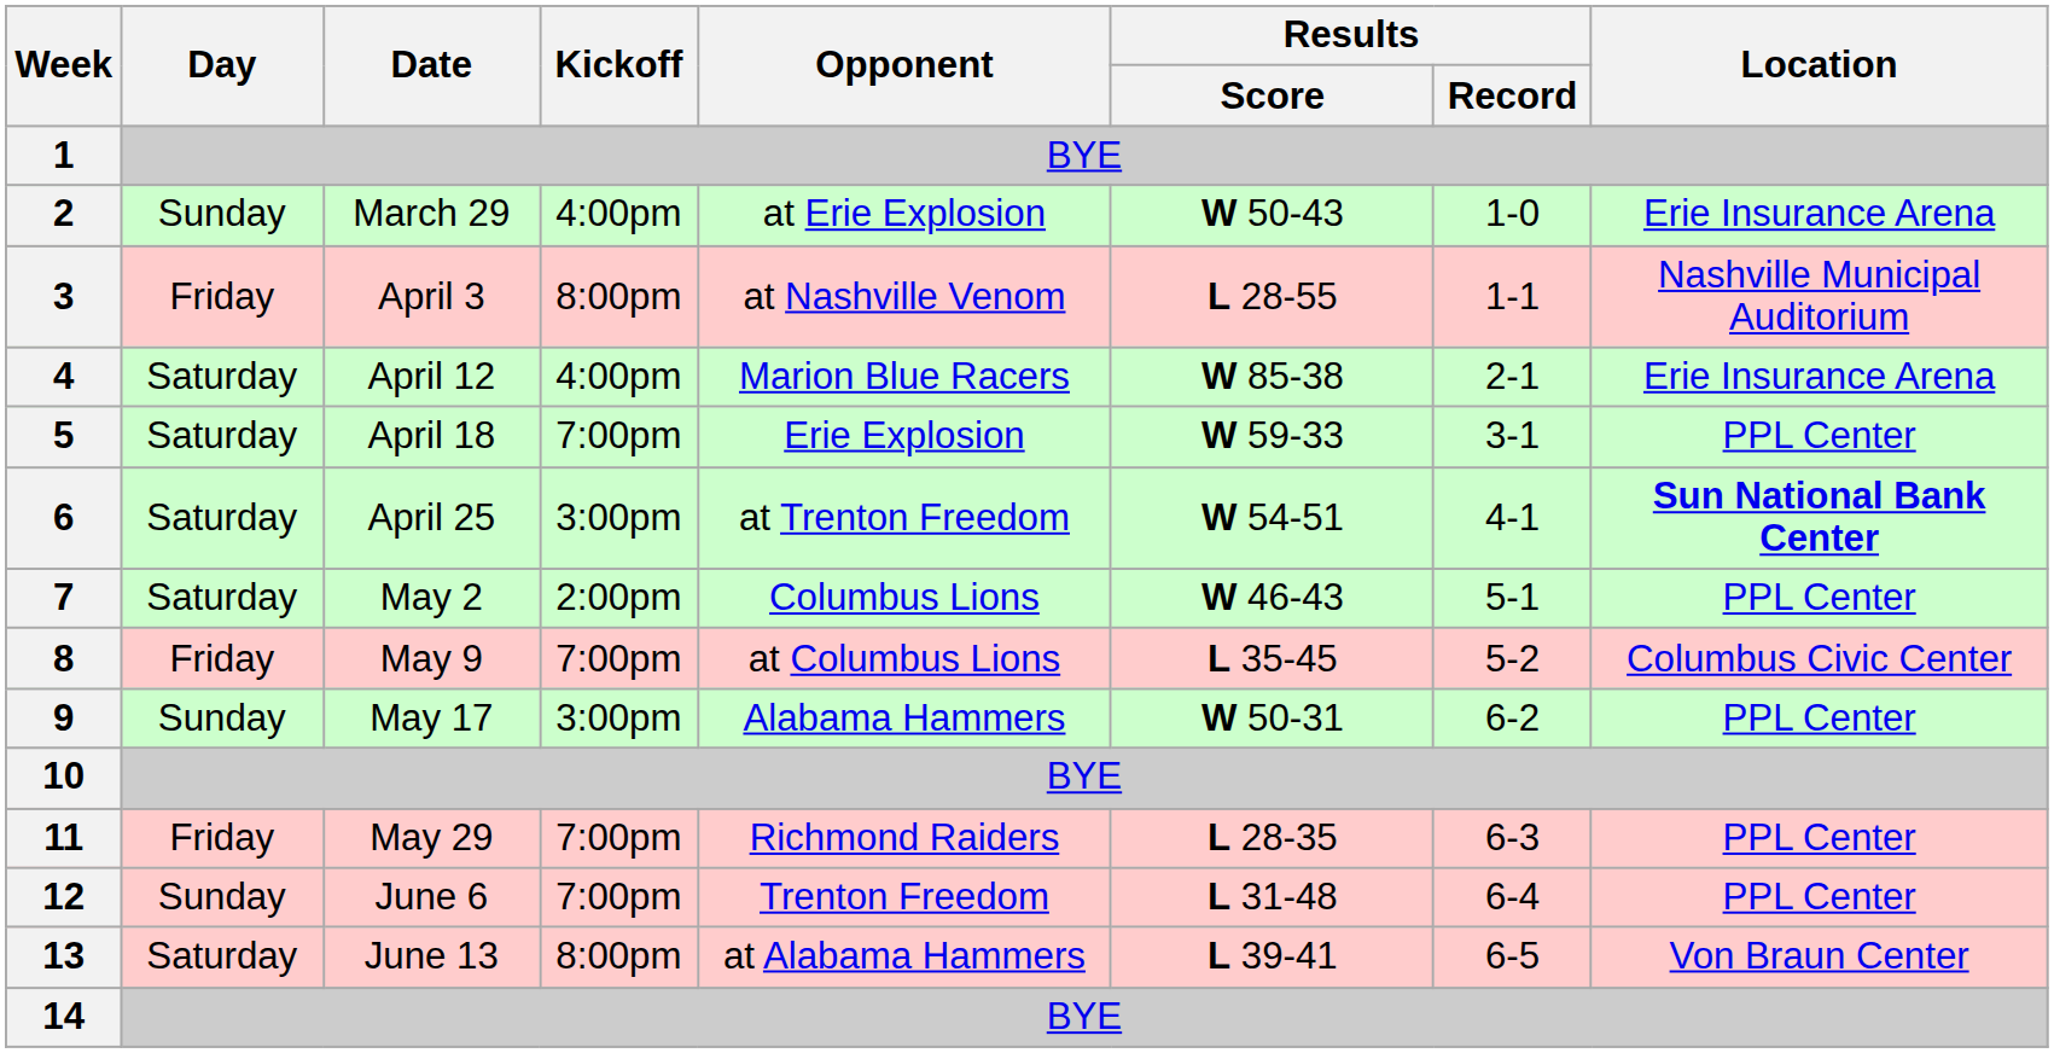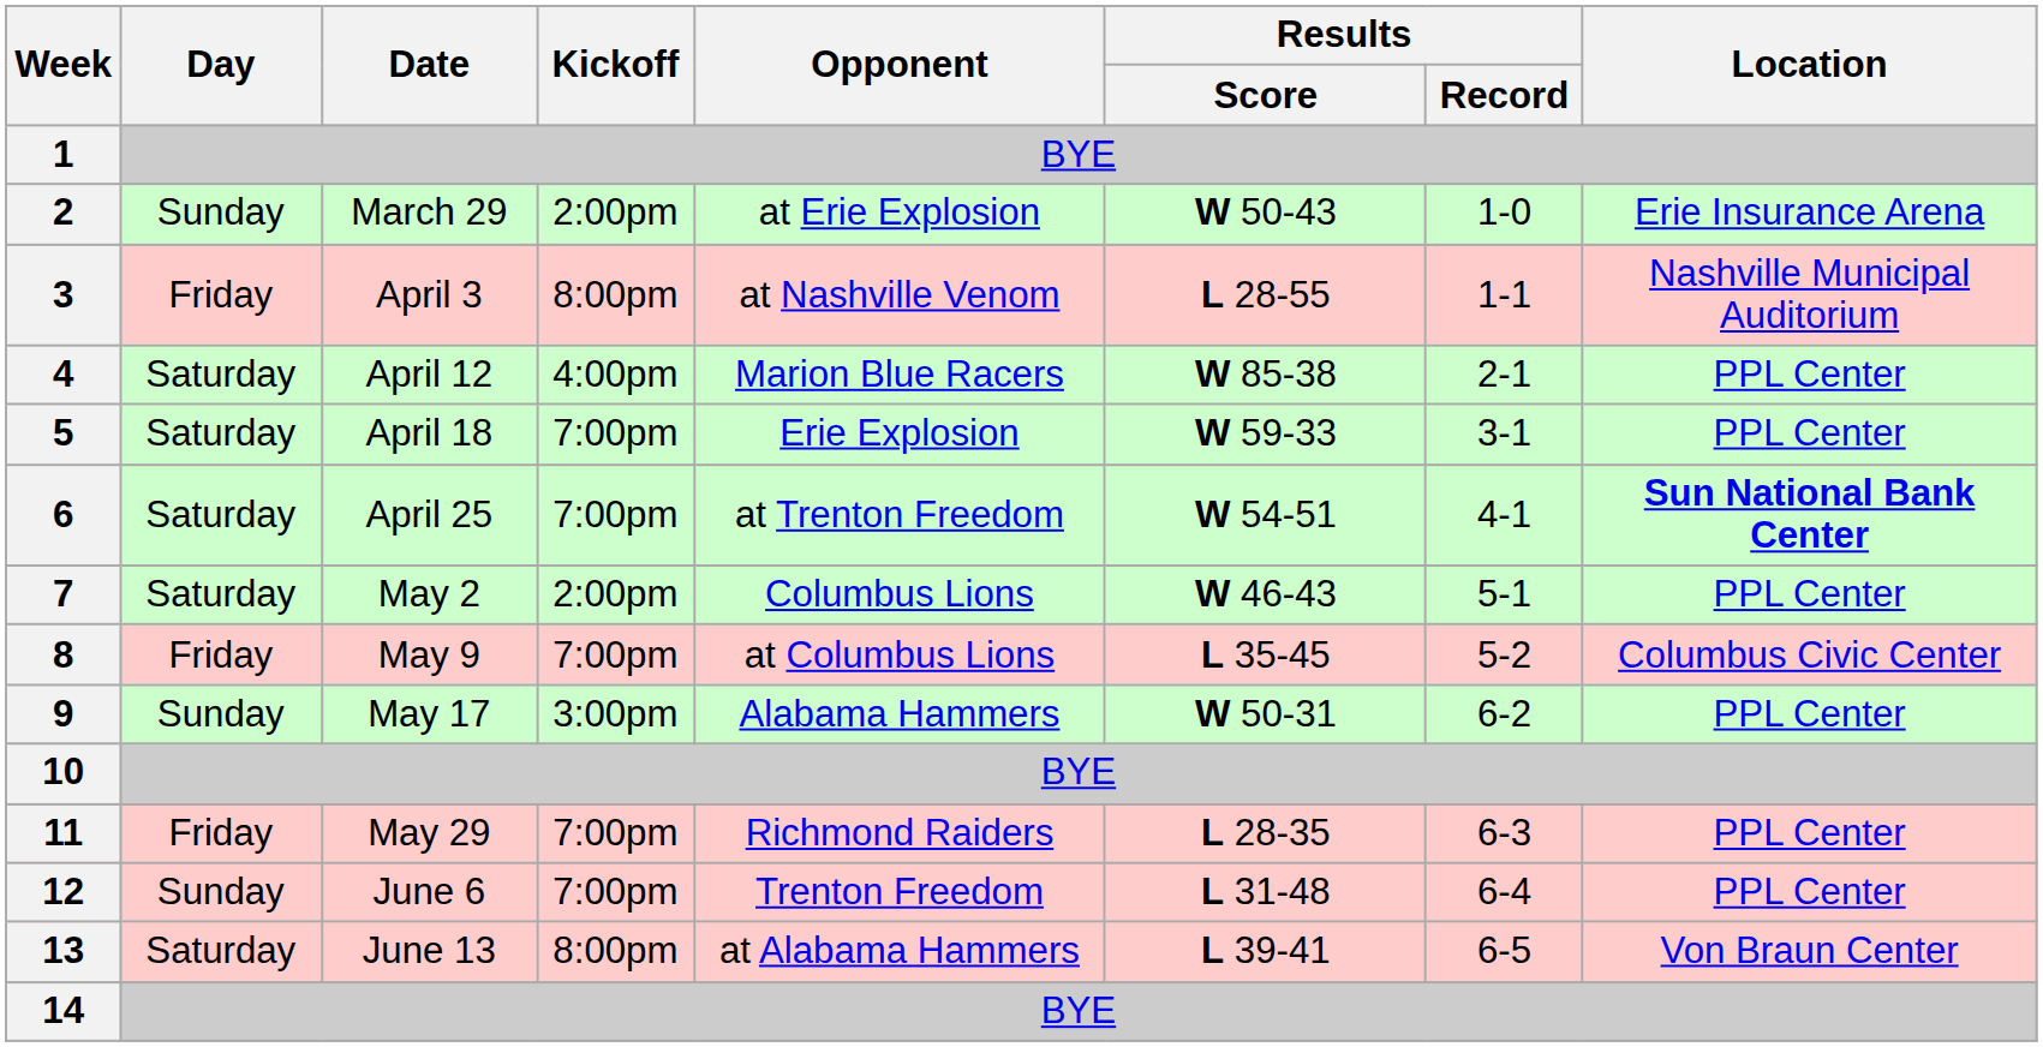2 | Kickoff: 4:00pm -> 2:00pm
4 | Location: Erie Insurance Arena -> PPL Center
6 | Kickoff: 3:00pm -> 7:00pm
